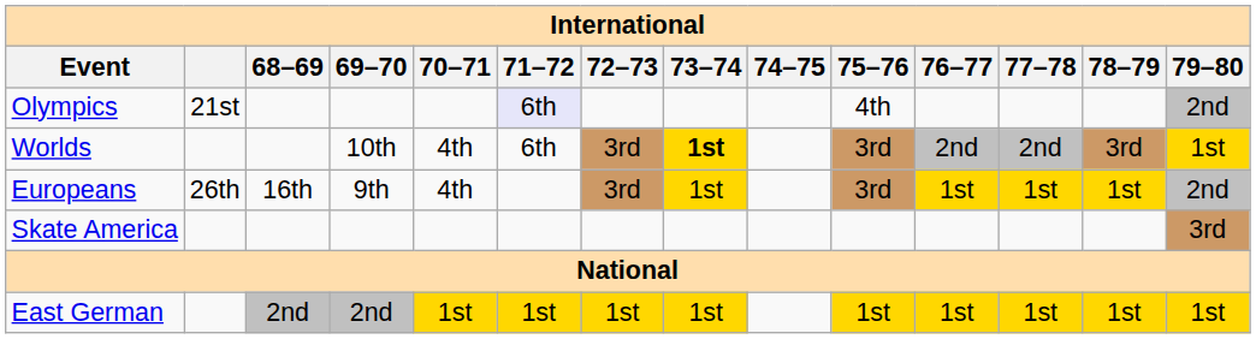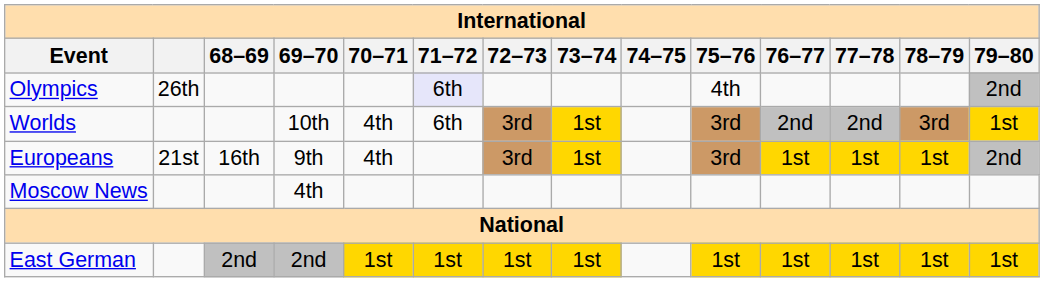Olympics | column 2: 21st -> 26th
Worlds | 73–74: bold -> normal
Europeans | column 2: 26th -> 21st
- row: Skate America | 3rd
+ row: Moscow News | 4th
